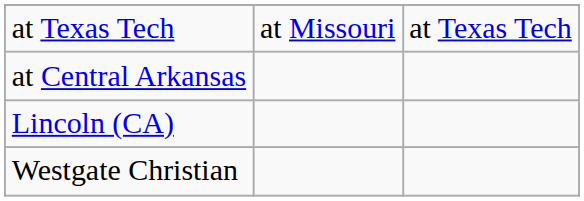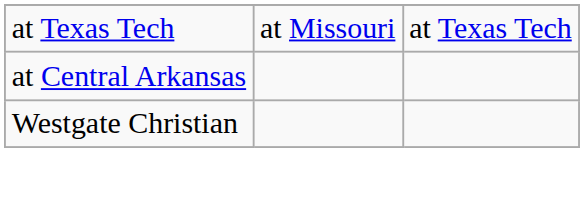- row: Lincoln (CA)
